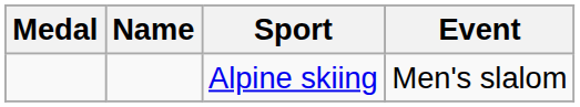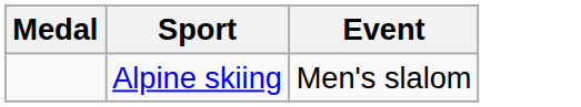- column: Name
